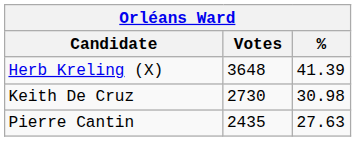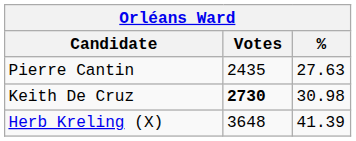rows swapped: Herb Kreling (X) <-> Pierre Cantin
Keith De Cruz | Votes: normal -> bold
